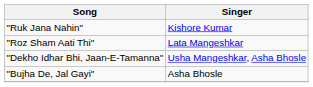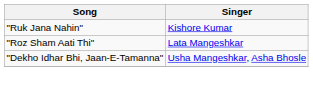- row: "Bujha De, Jal Gayi" | Asha Bhosle
